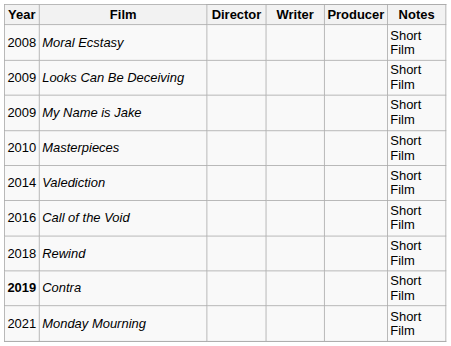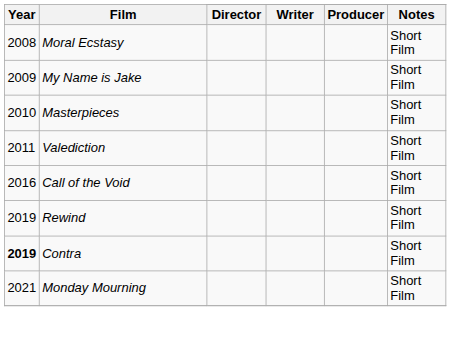- row: 2009 | Looks Can Be Deceiving | Short Film
Valediction | Year: 2014 -> 2011
Rewind | Year: 2018 -> 2019
